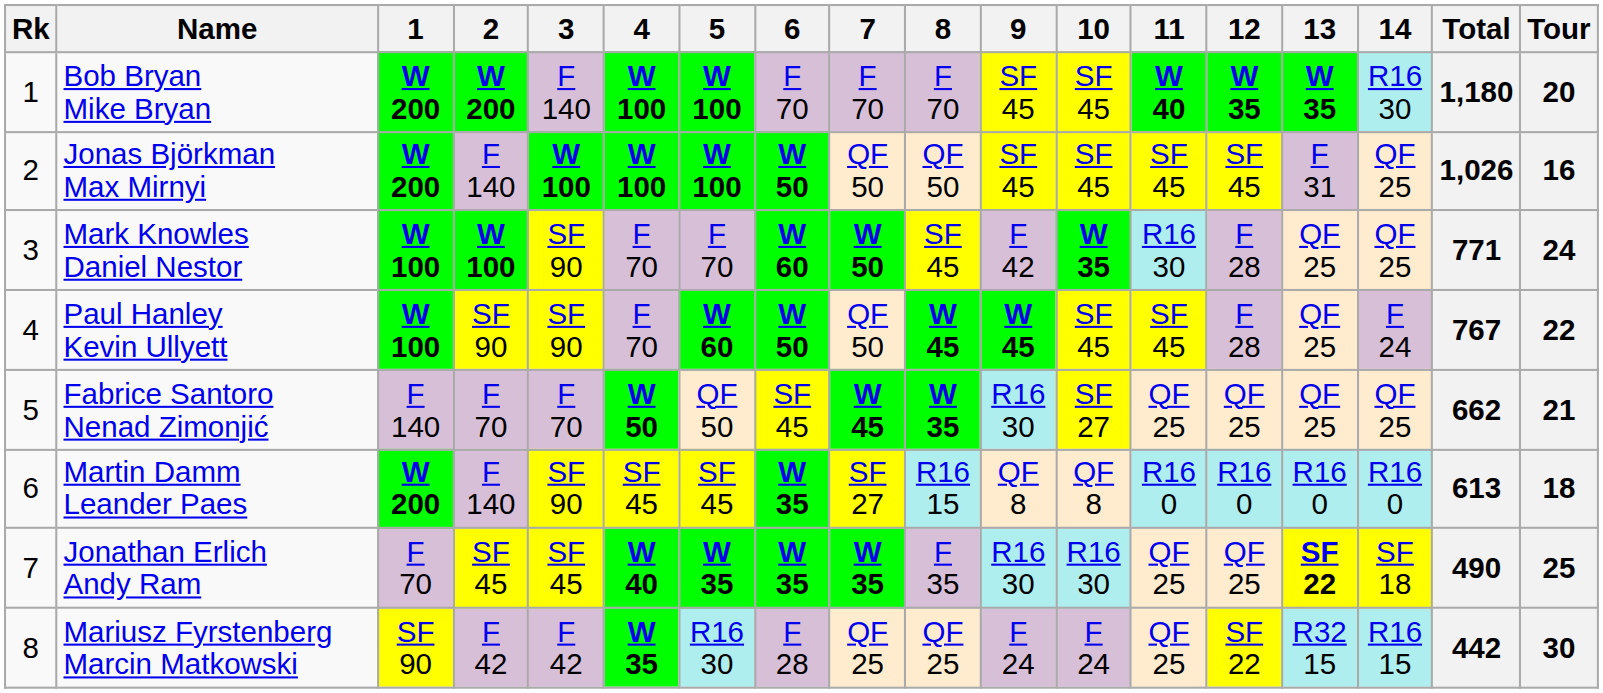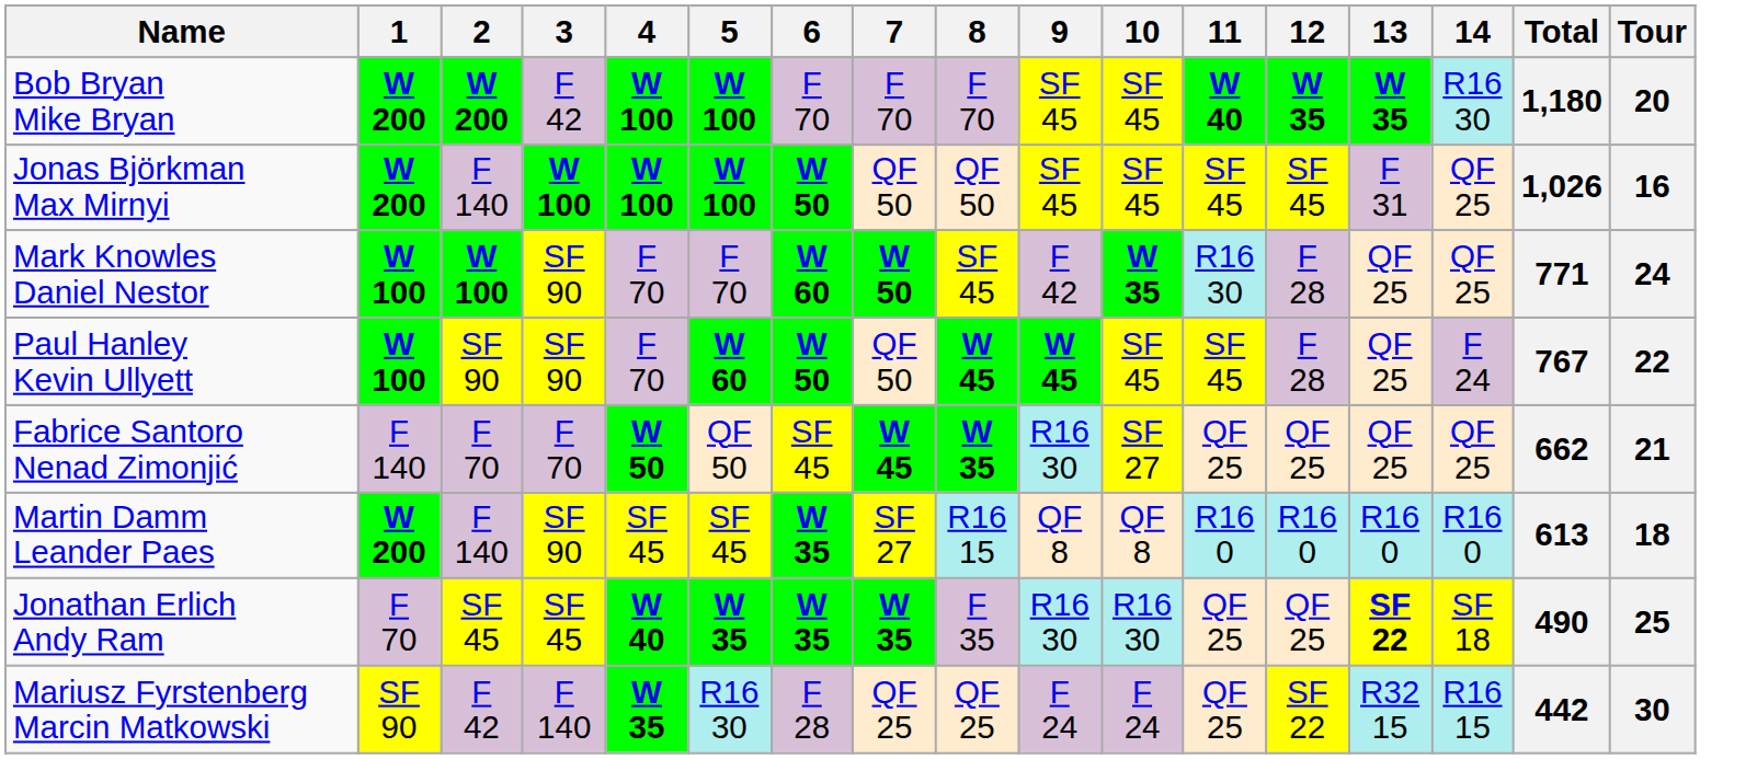- column: Rk | 1 | 2 | 3 | 4 | 5 | 6 | 7 | 8
Bob Bryan Mike Bryan | 3: F 140 -> F 42
Mariusz Fyrstenberg Marcin Matkowski | 3: F 42 -> F 140
